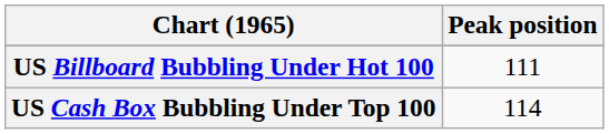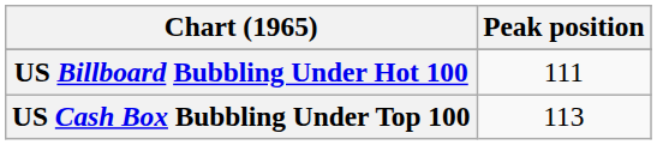US Cash Box Bubbling Under Top 100 | Peak position: 114 -> 113
